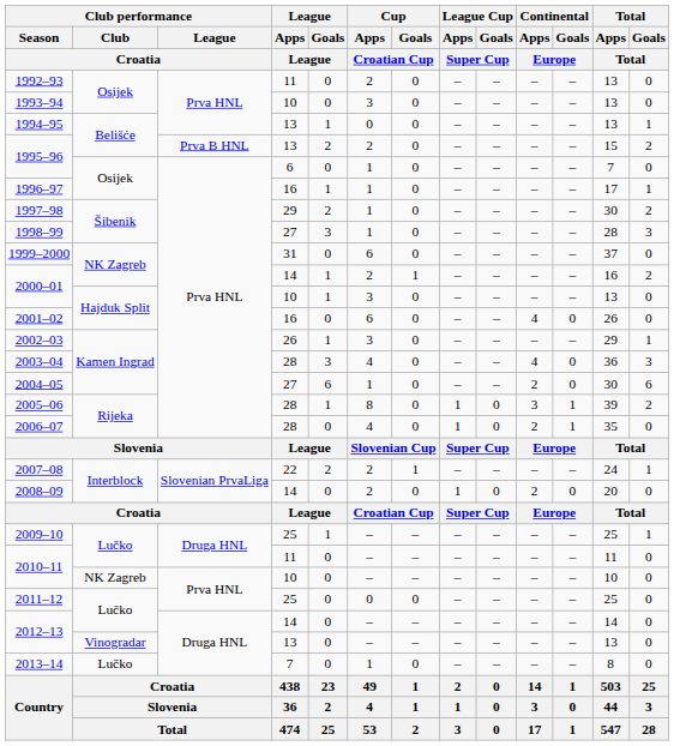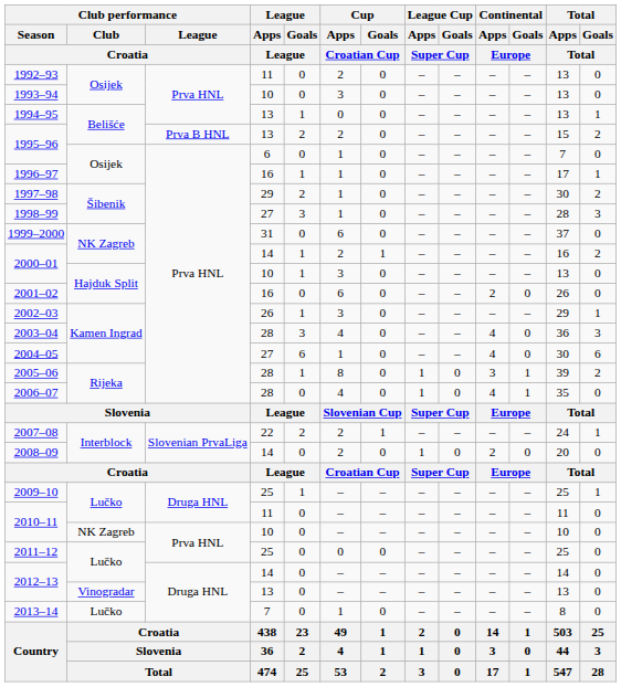2001–02 | Continental / Apps / Europe: 4 -> 2
2004–05 | Continental / Apps / Europe: 2 -> 4
2006–07 | Continental / Apps / Europe: 2 -> 4
